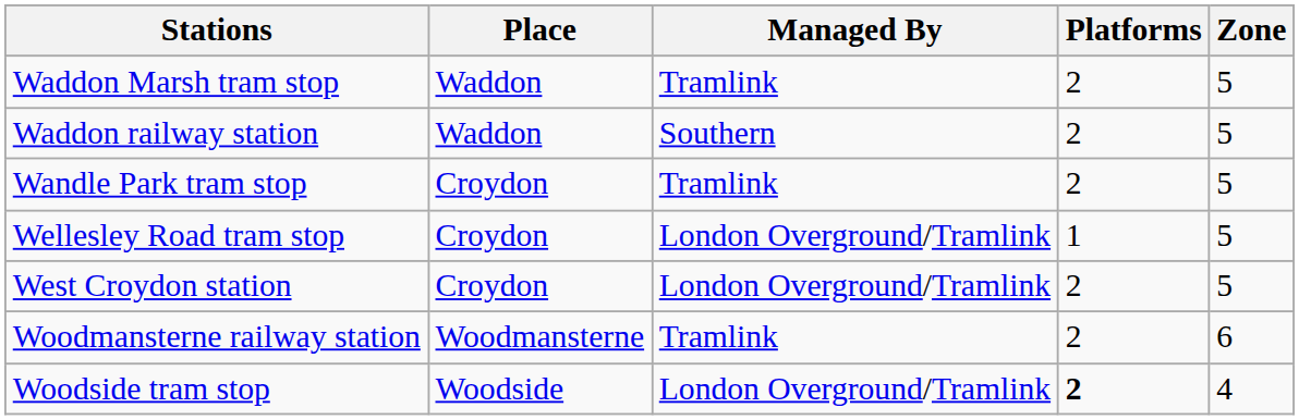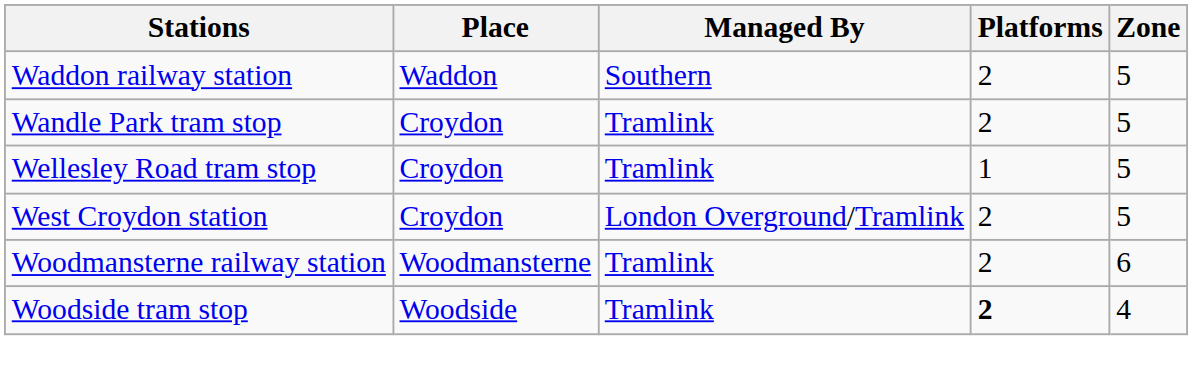- row: Waddon Marsh tram stop | Waddon | Tramlink | 2 | 5
Wellesley Road tram stop | Managed By: London Overground/Tramlink -> Tramlink
Woodside tram stop | Managed By: London Overground/Tramlink -> Tramlink
